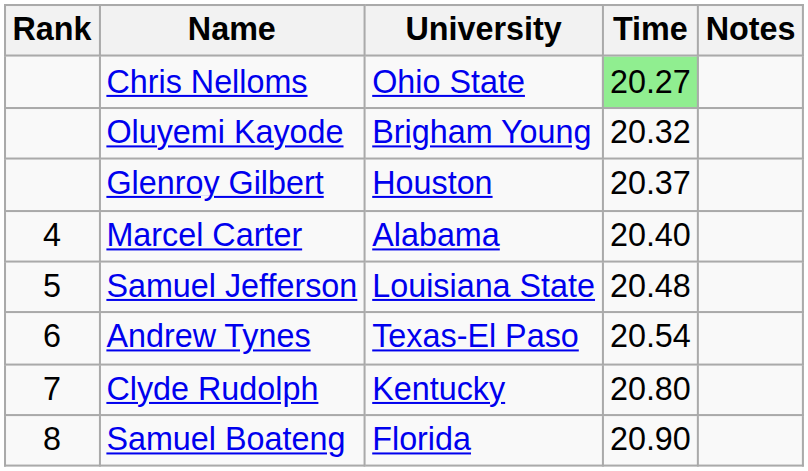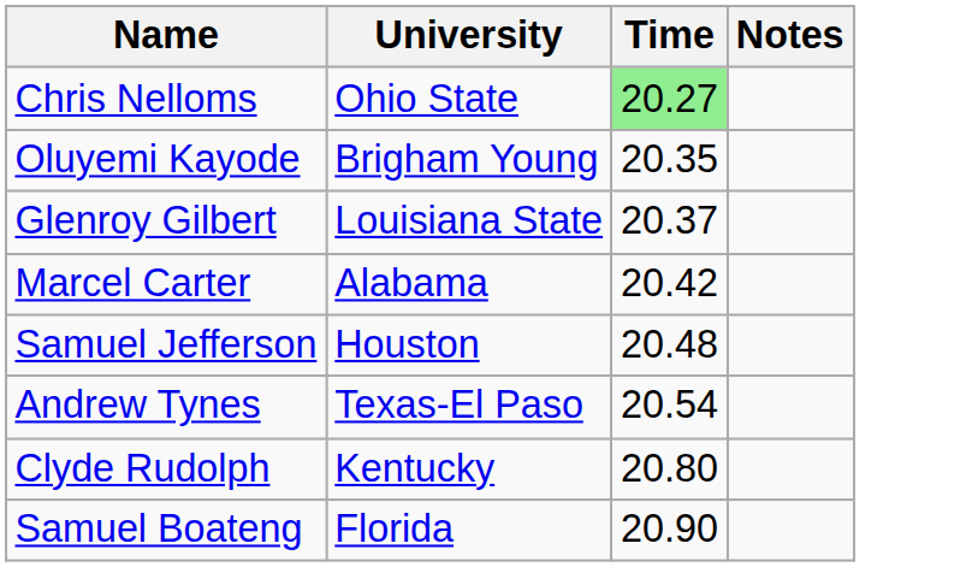- column: Rank | 4 | 5 | 6 | 7 | 8
Oluyemi Kayode | Time: 20.32 -> 20.35
Glenroy Gilbert | University: Houston -> Louisiana State
Marcel Carter | Time: 20.40 -> 20.42
Samuel Jefferson | University: Louisiana State -> Houston
